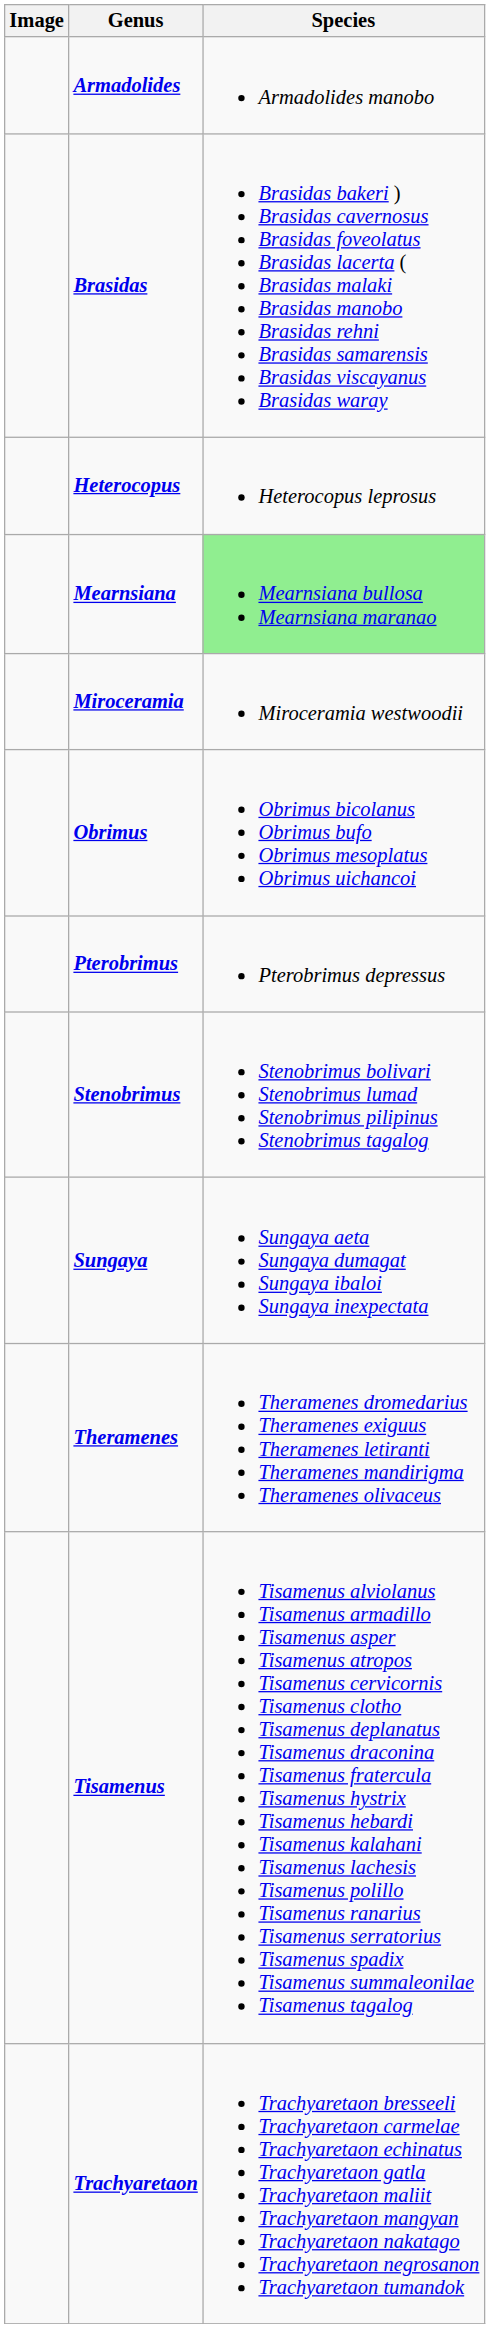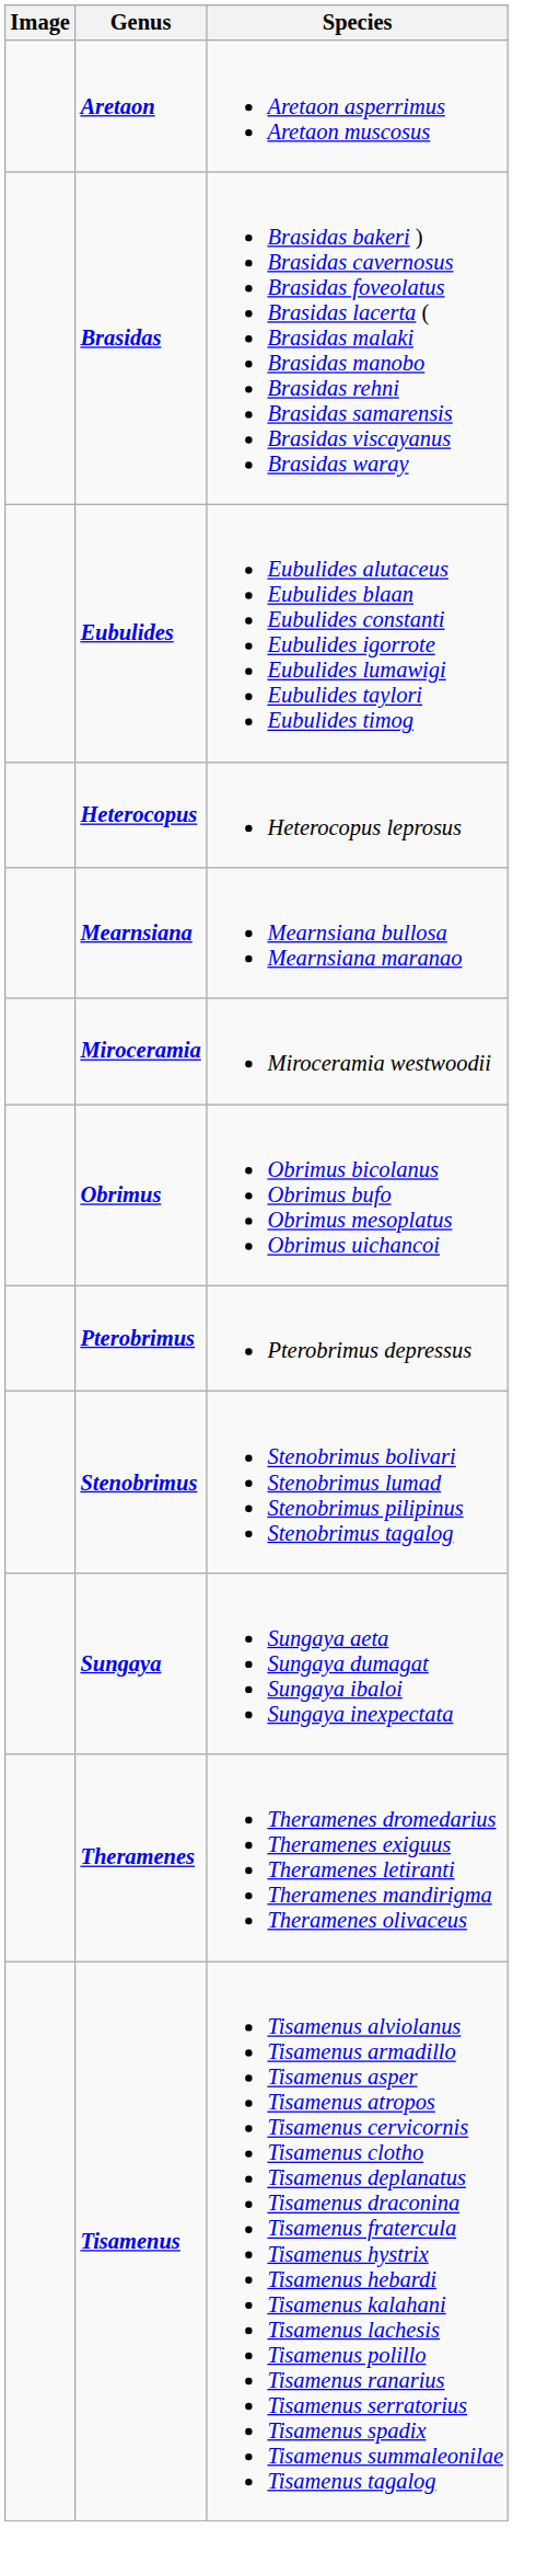+ row: Aretaon | Aretaon asperrimus Aretaon muscosus
- row: Armadolides | Armadolides manobo
+ row: Eubulides | Eubulides alutaceus Eubulides blaan Eubulides constanti Eubulides igorrote Eubulides lumawigi Eubulides taylori Eubulides timog
Mearnsiana | Species: lightgreen background -> no background
- row: Trachyaretaon | Trachyaretaon bresseeli Trachyaretaon carmelae Trachyaretaon echinatus Trachyaretaon gatla Trachyaretaon maliit Trachyaretaon mangyan Trachyaretaon nakatago Trachyaretaon negrosanon Trachyaretaon tumandok
